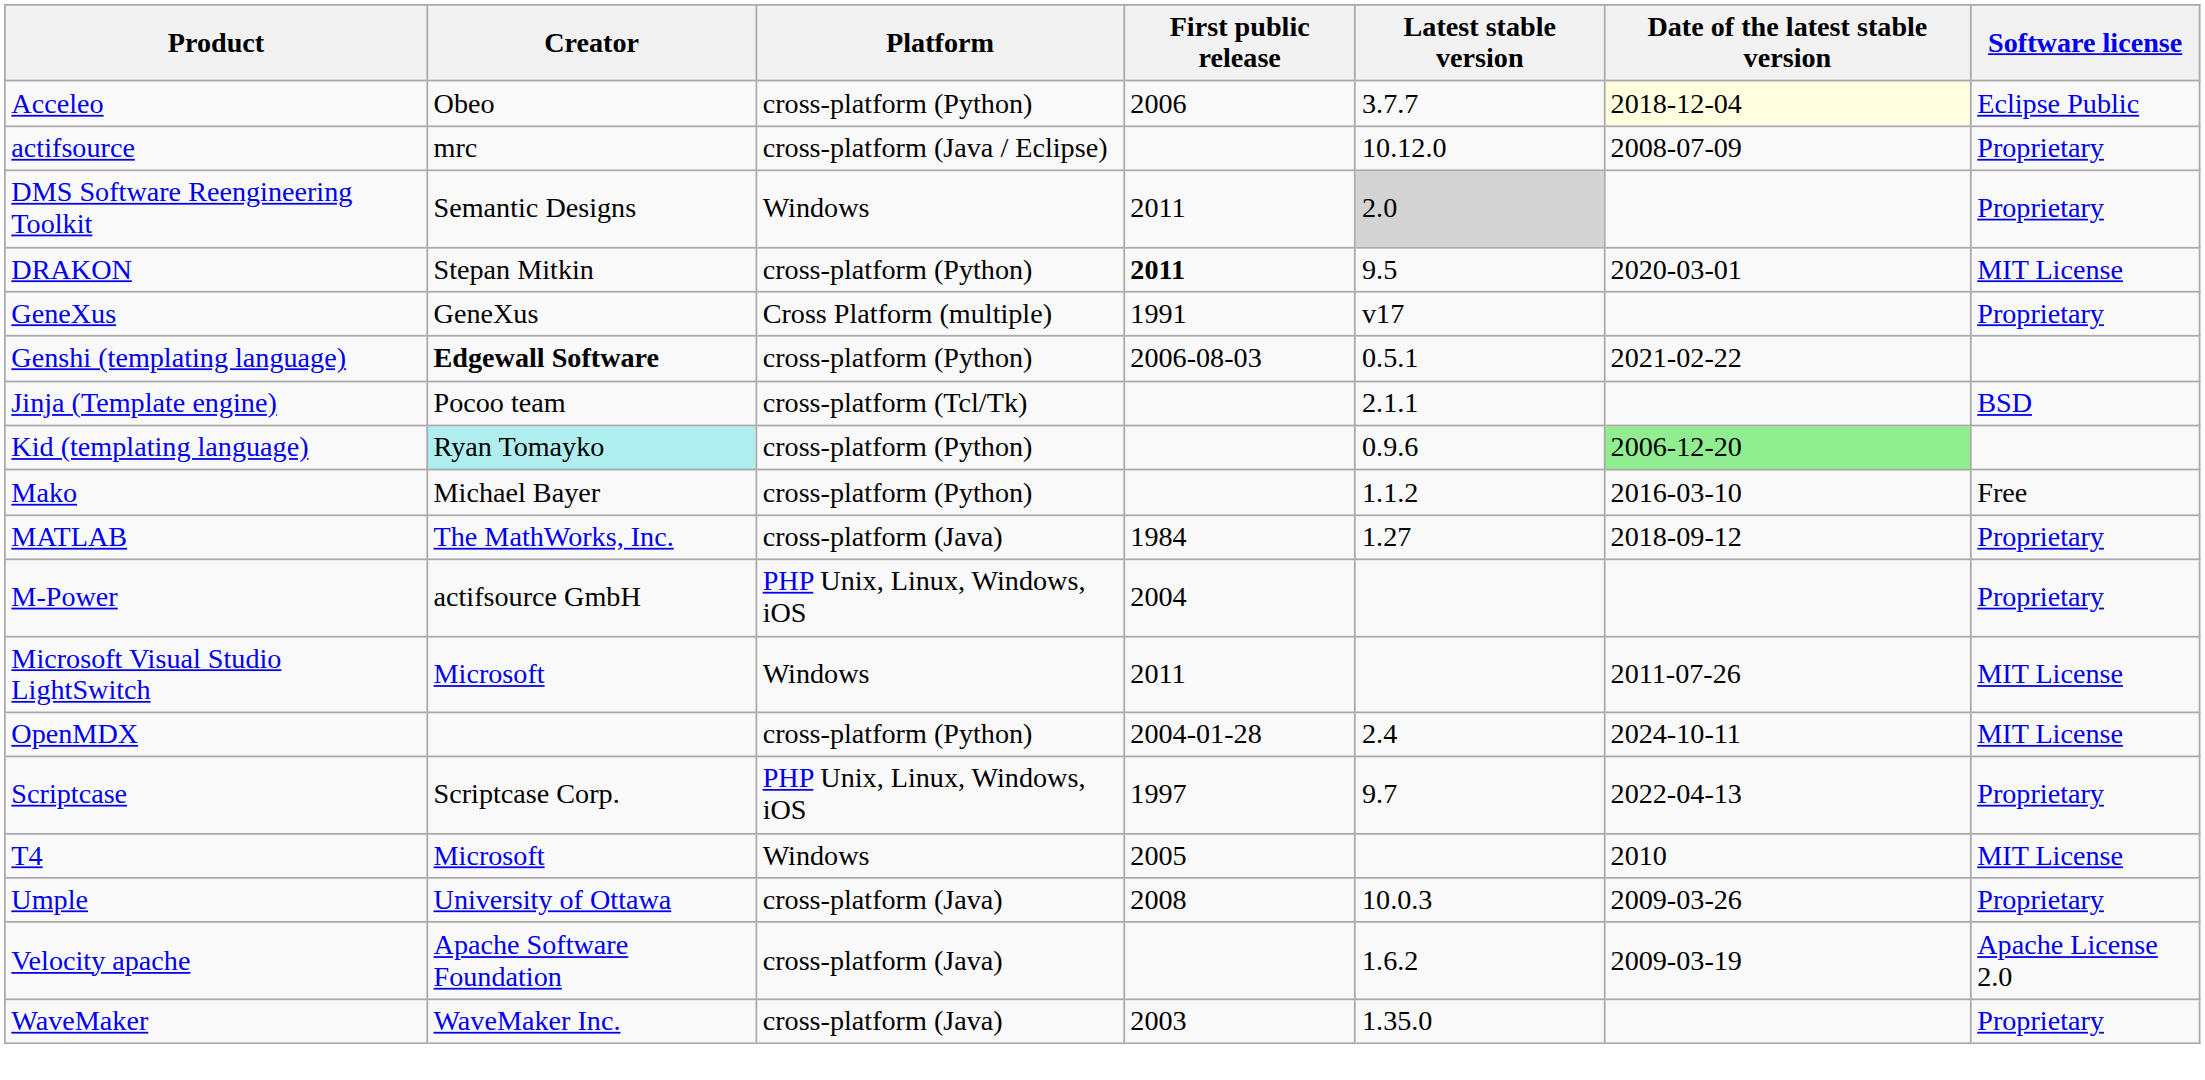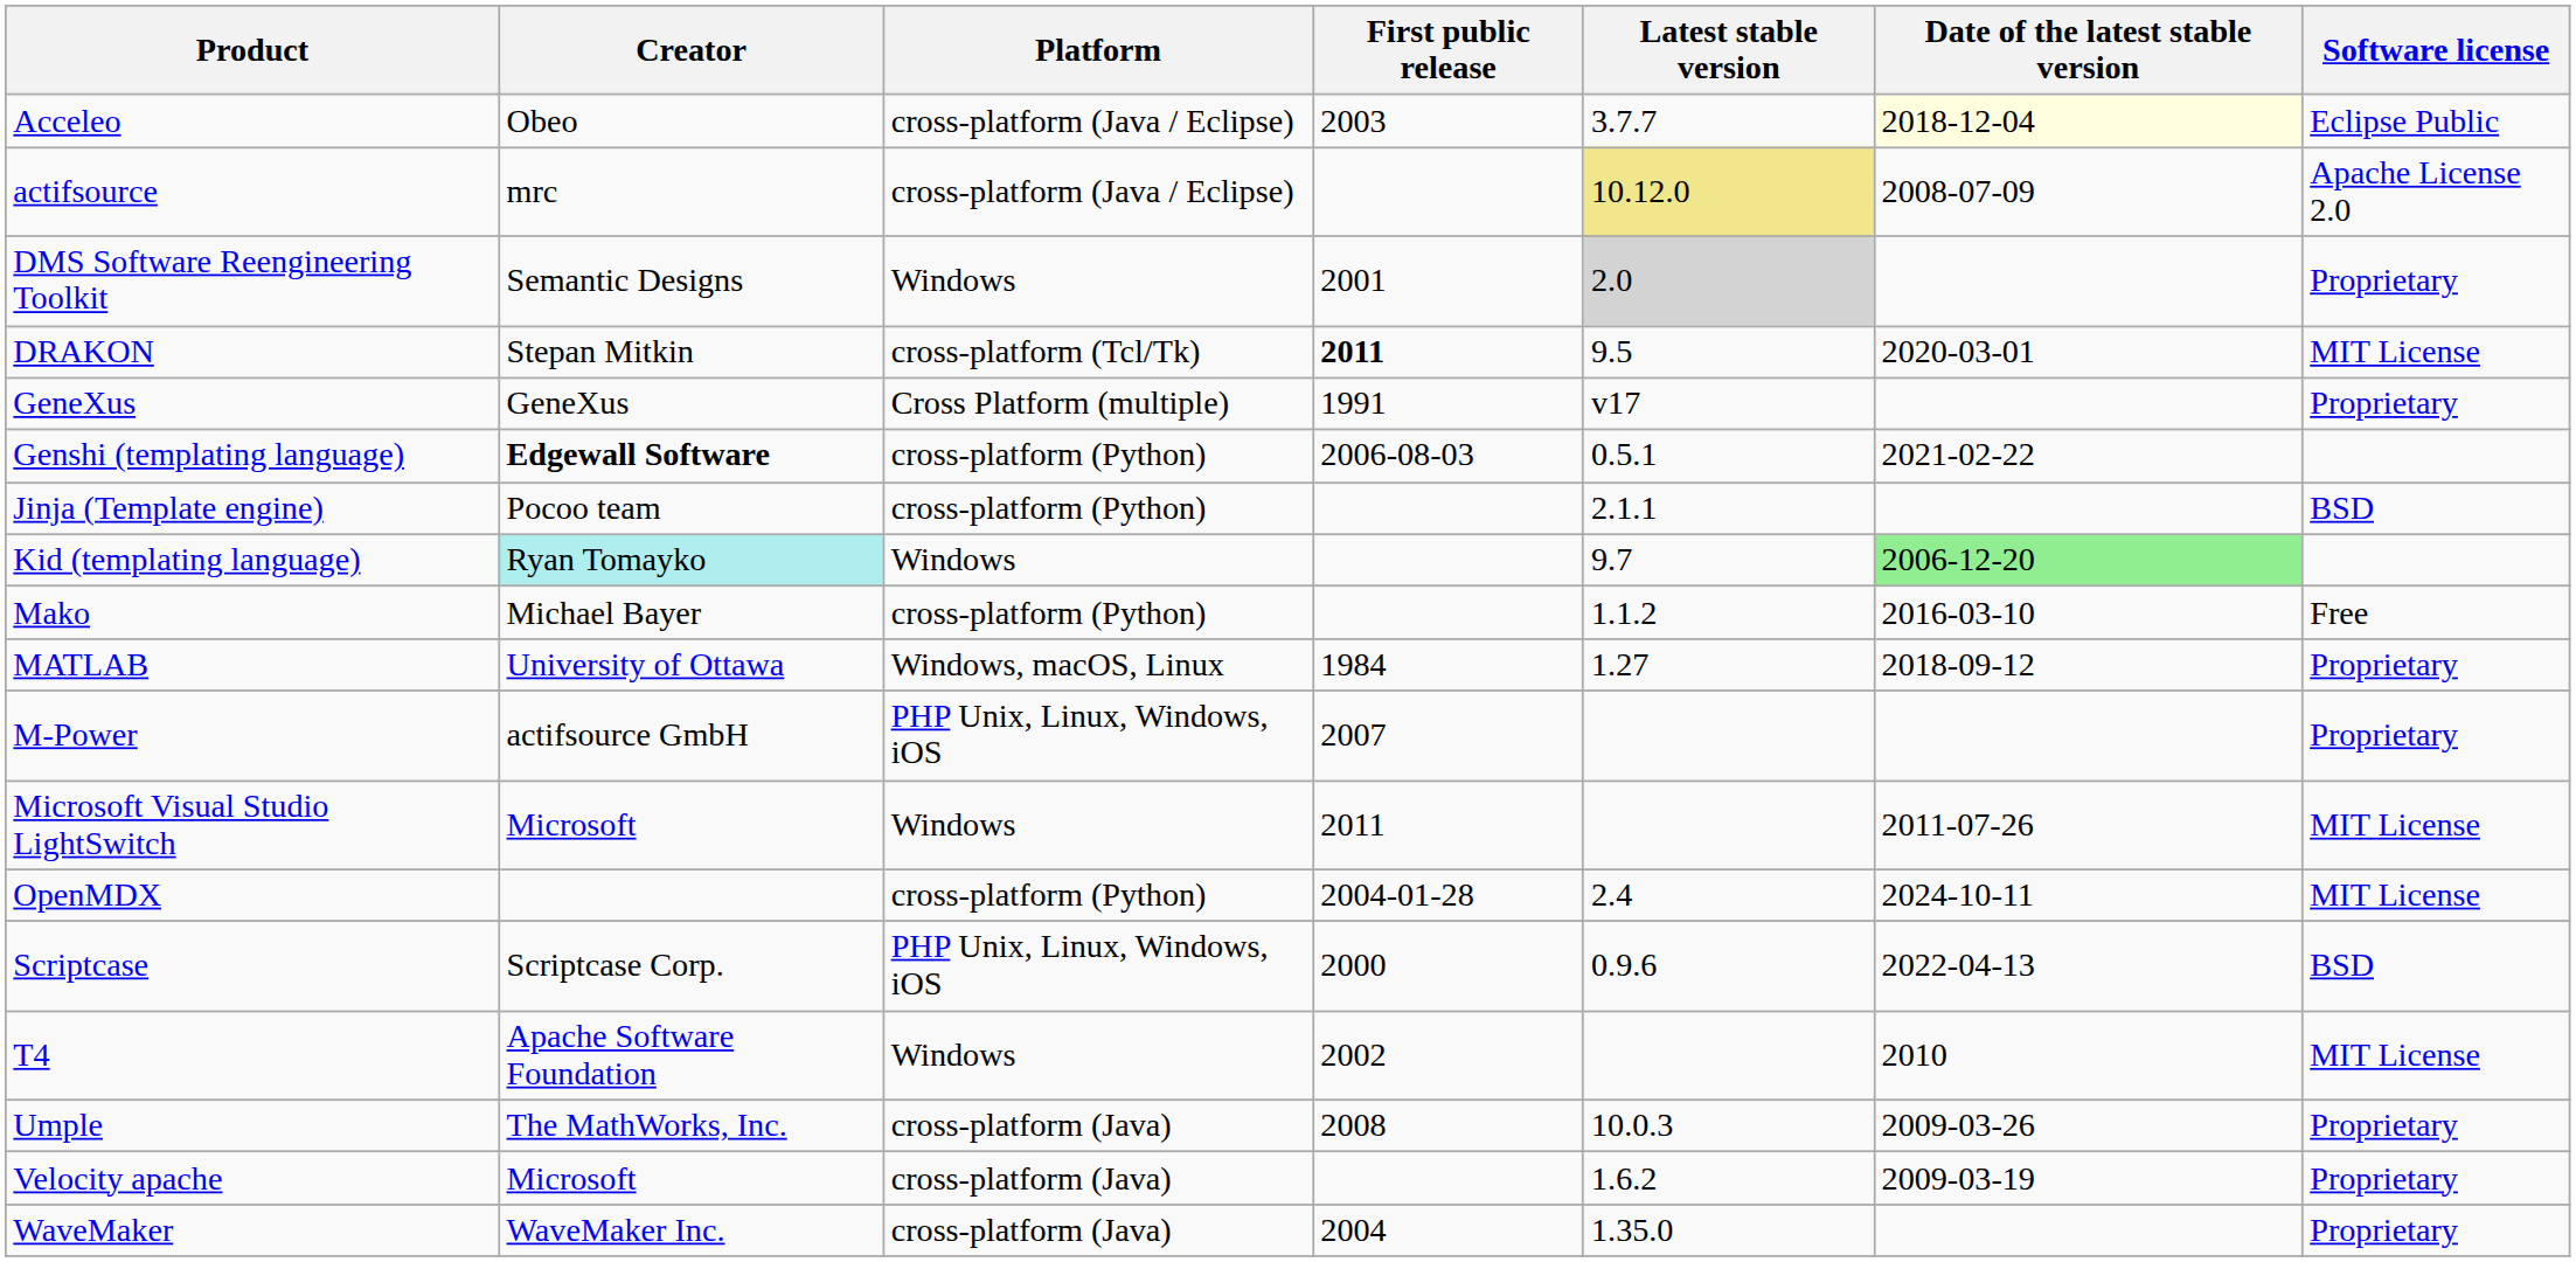Acceleo | Platform: cross-platform (Python) -> cross-platform (Java / Eclipse)
Acceleo | First public release: 2006 -> 2003
actifsource | Latest stable version: no background -> khaki background
actifsource | Software license: Proprietary -> Apache License 2.0
DMS Software Reengineering Toolkit | First public release: 2011 -> 2001
DRAKON | Platform: cross-platform (Python) -> cross-platform (Tcl/Tk)
Jinja (Template engine) | Platform: cross-platform (Tcl/Tk) -> cross-platform (Python)
Kid (templating language) | Platform: cross-platform (Python) -> Windows
Kid (templating language) | Latest stable version: 0.9.6 -> 9.7
MATLAB | Creator: The MathWorks, Inc. -> University of Ottawa
MATLAB | Platform: cross-platform (Java) -> Windows, macOS, Linux
M-Power | First public release: 2004 -> 2007
Scriptcase | First public release: 1997 -> 2000
Scriptcase | Latest stable version: 9.7 -> 0.9.6
Scriptcase | Software license: Proprietary -> BSD
T4 | Creator: Microsoft -> Apache Software Foundation
T4 | First public release: 2005 -> 2002
Umple | Creator: University of Ottawa -> The MathWorks, Inc.
Velocity apache | Creator: Apache Software Foundation -> Microsoft
Velocity apache | Software license: Apache License 2.0 -> Proprietary
WaveMaker | First public release: 2003 -> 2004
